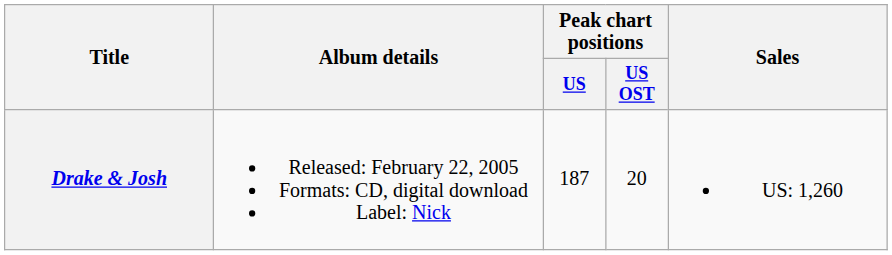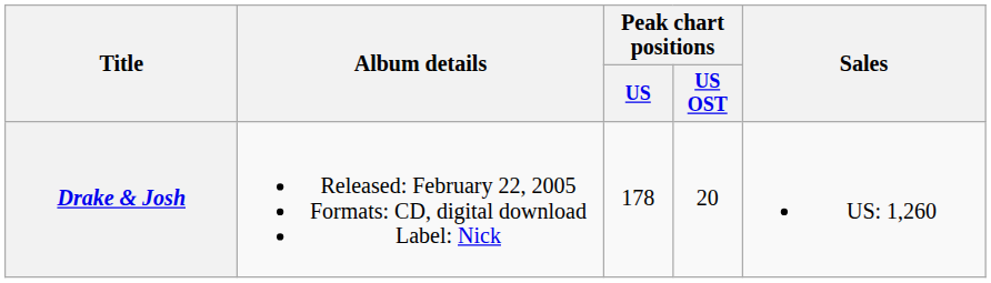Drake & Josh | Peak chart positions / US: 187 -> 178
